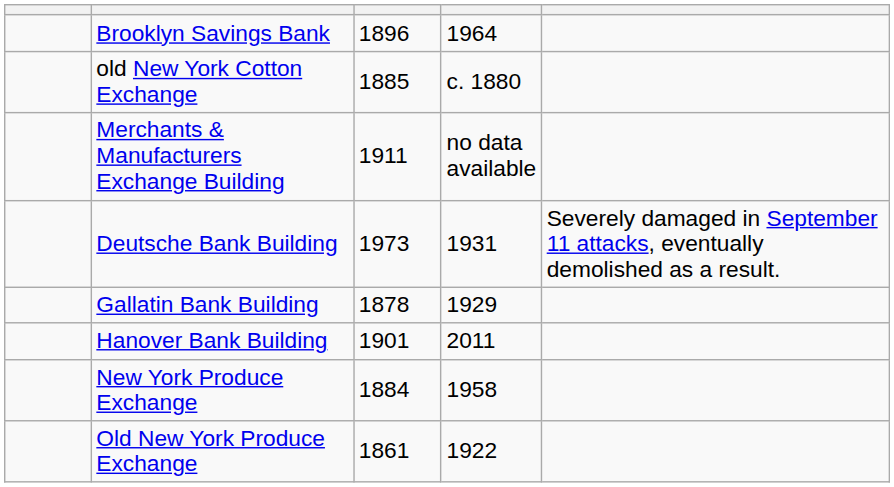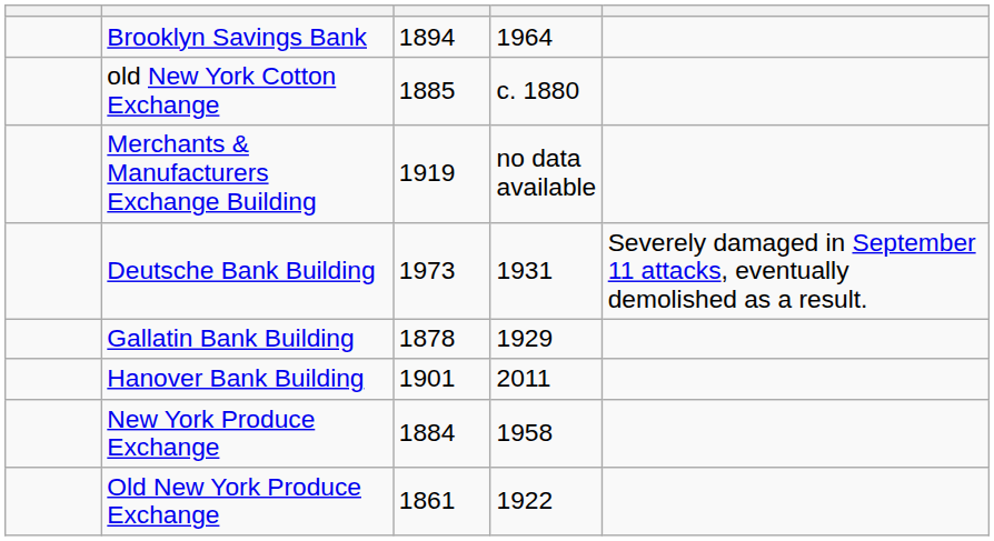Brooklyn Savings Bank | column 3: 1896 -> 1894
Merchants & Manufacturers Exchange Building | column 3: 1911 -> 1919
